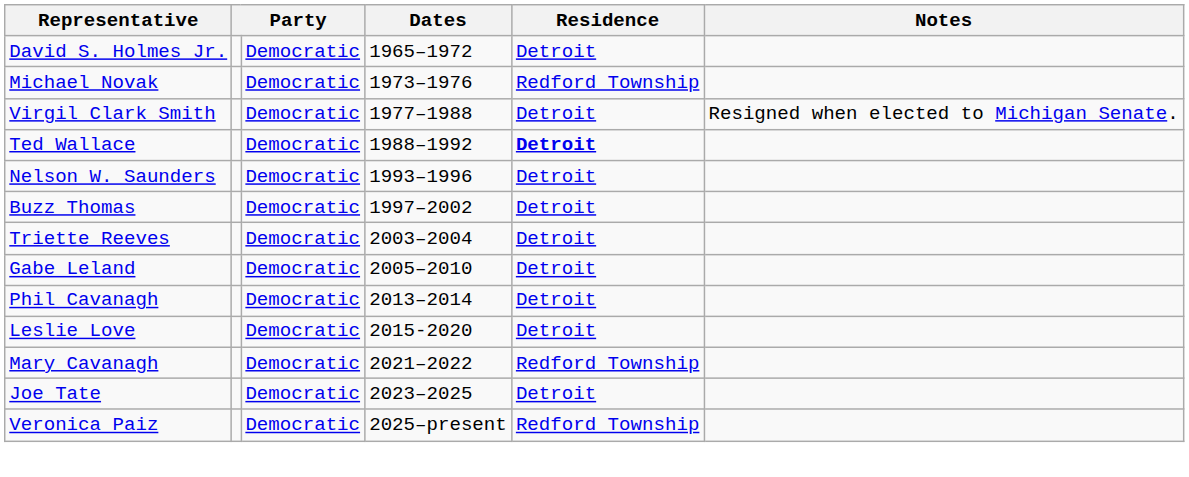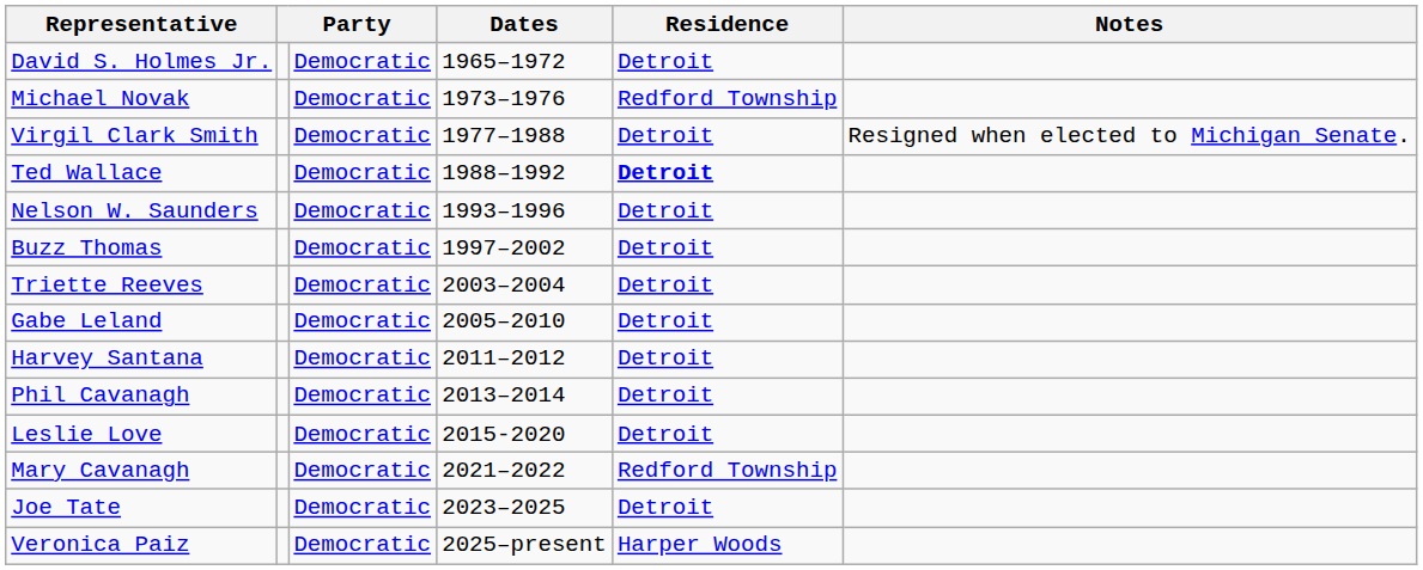+ row: Harvey Santana | Democratic | 2011–2012 | Detroit
Veronica Paiz | Residence: Redford Township -> Harper Woods
